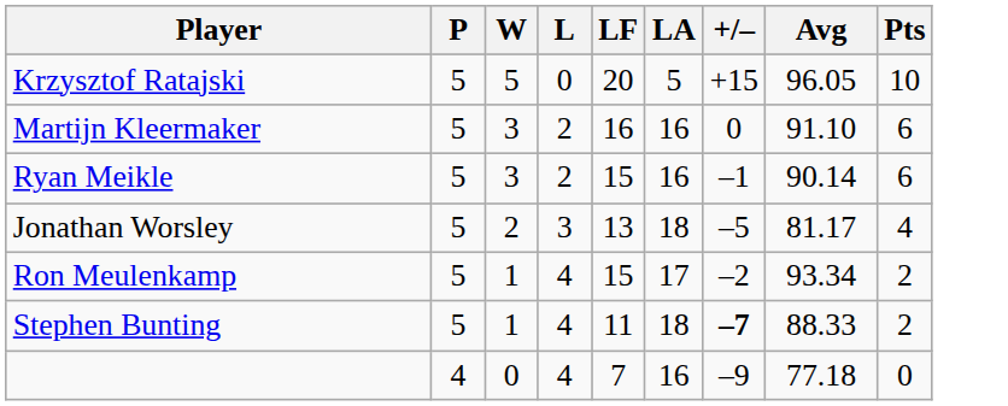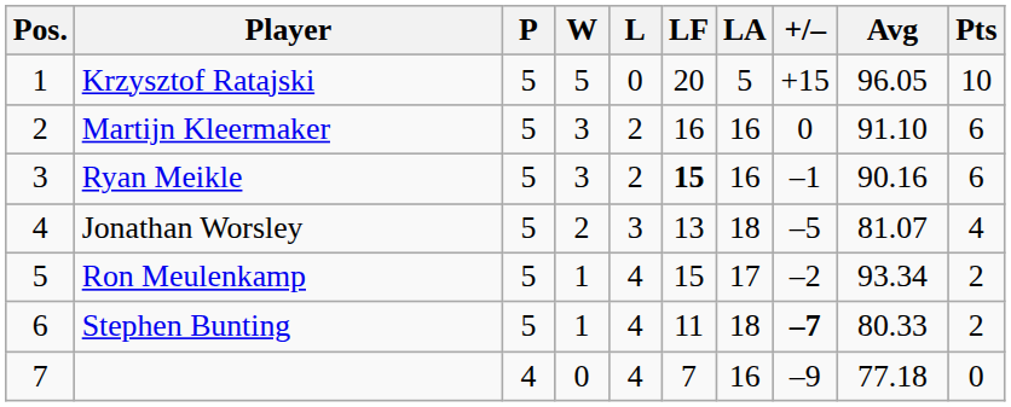+ column: Pos. | 1 | 2 | 3 | 4 | 5 | 6 | 7
Ryan Meikle | LF: normal -> bold
Ryan Meikle | Avg: 90.14 -> 90.16
Jonathan Worsley | Avg: 81.17 -> 81.07
Stephen Bunting | Avg: 88.33 -> 80.33
